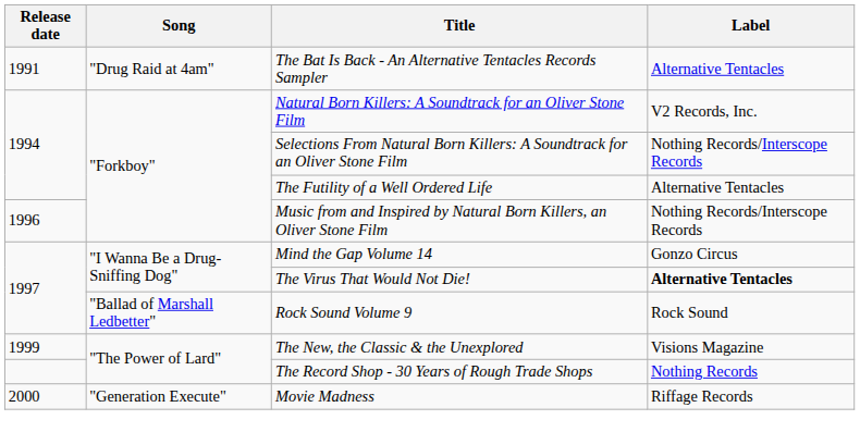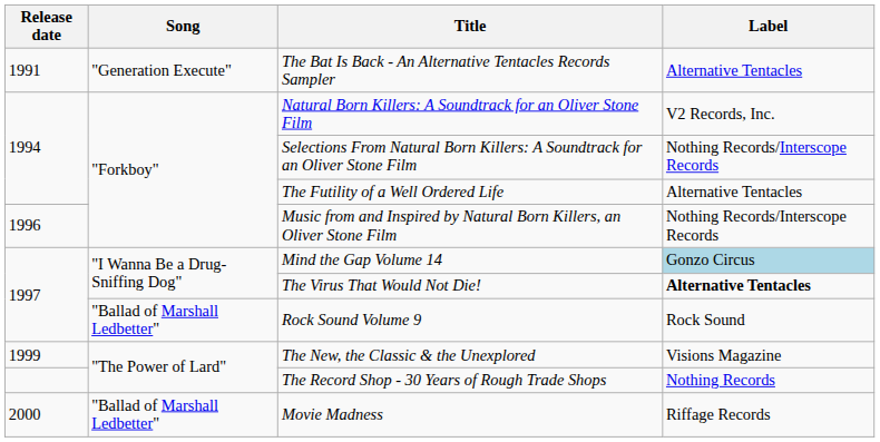The Bat Is Back - An Alternative Tentacles Records Sampler | Song: "Drug Raid at 4am" -> "Generation Execute"
Mind the Gap Volume 14 | Label: no background -> lightblue background
Movie Madness | Song: "Generation Execute" -> "Ballad of Marshall Ledbetter"
